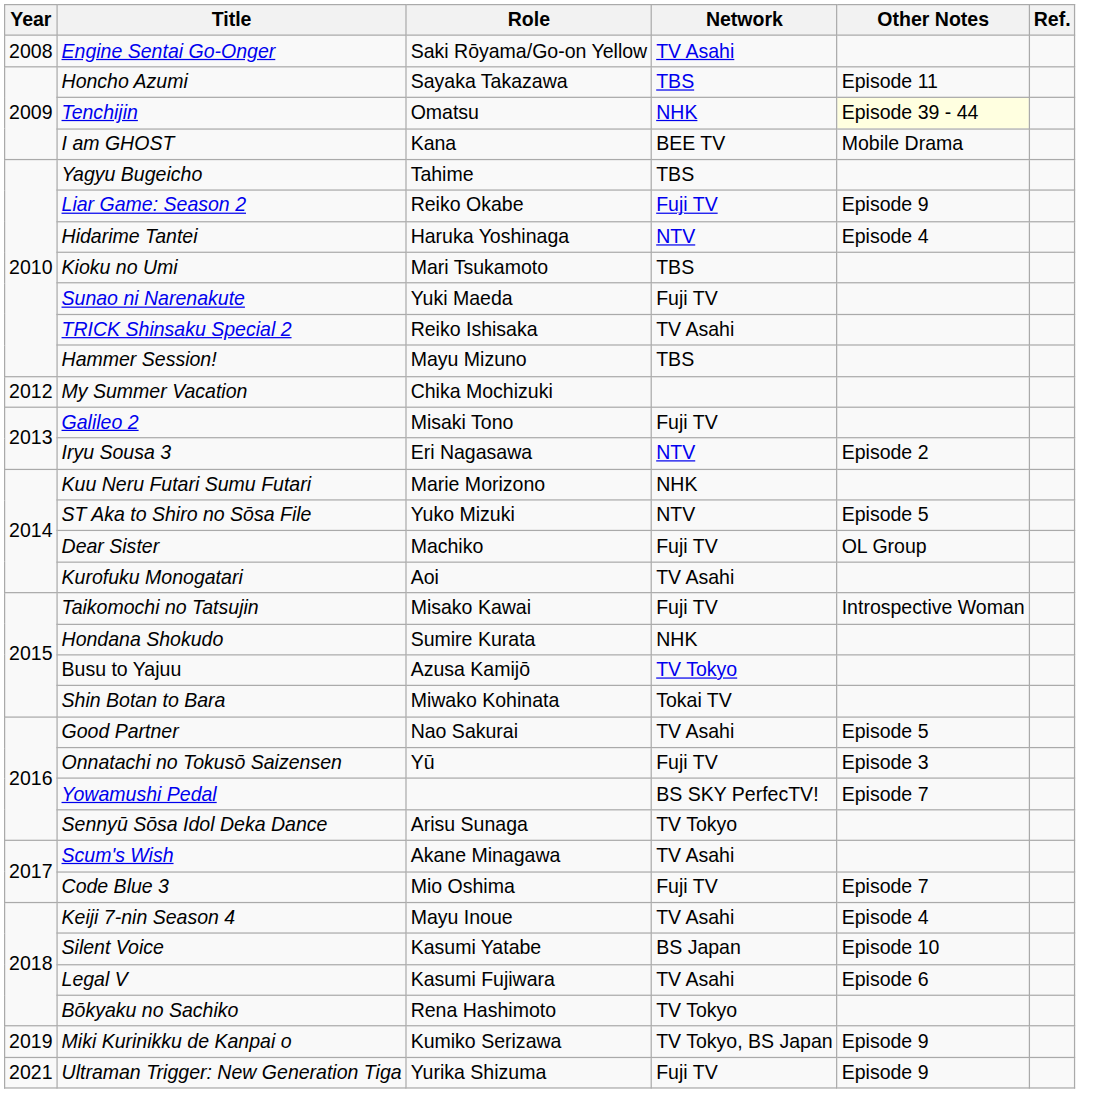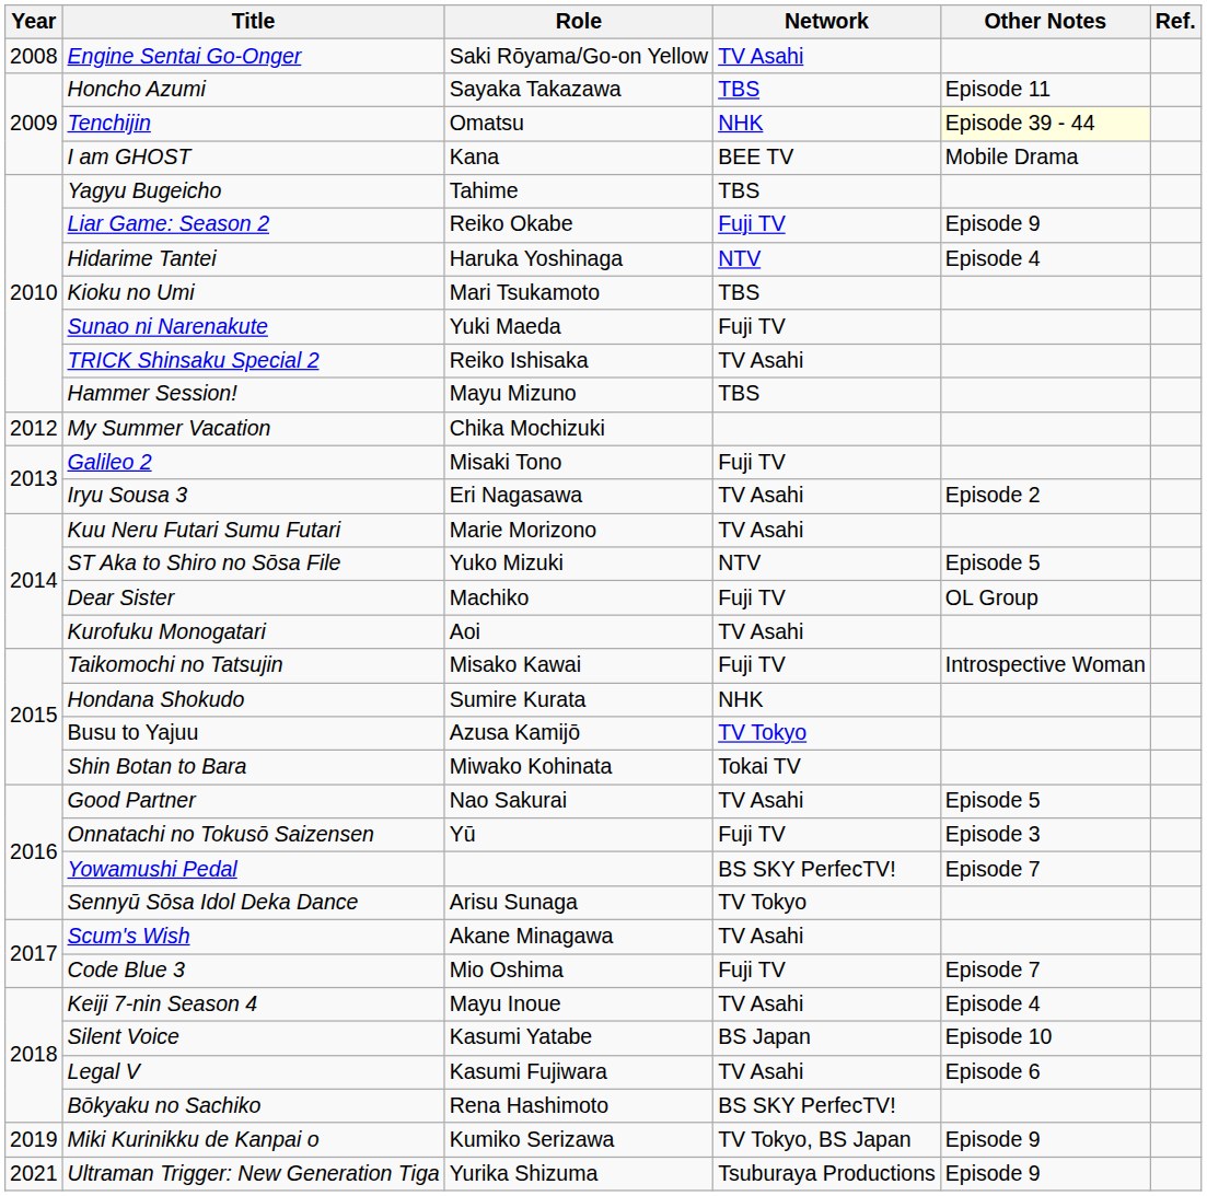Iryu Sousa 3 | Network: NTV -> TV Asahi
Kuu Neru Futari Sumu Futari | Network: NHK -> TV Asahi
Bōkyaku no Sachiko | Network: TV Tokyo -> BS SKY PerfecTV!
Ultraman Trigger: New Generation Tiga | Network: Fuji TV -> Tsuburaya Productions
